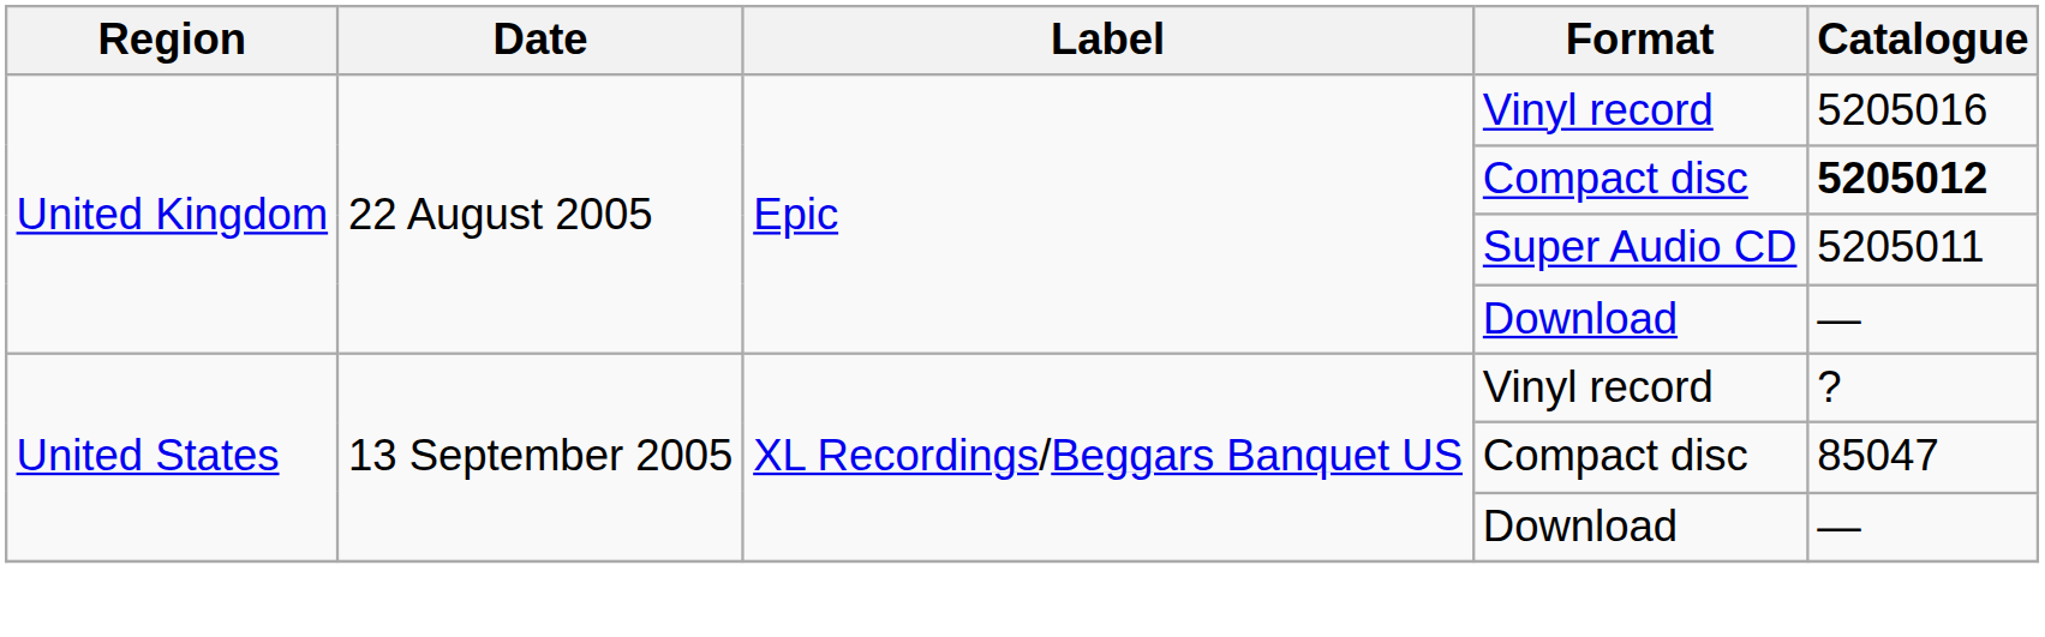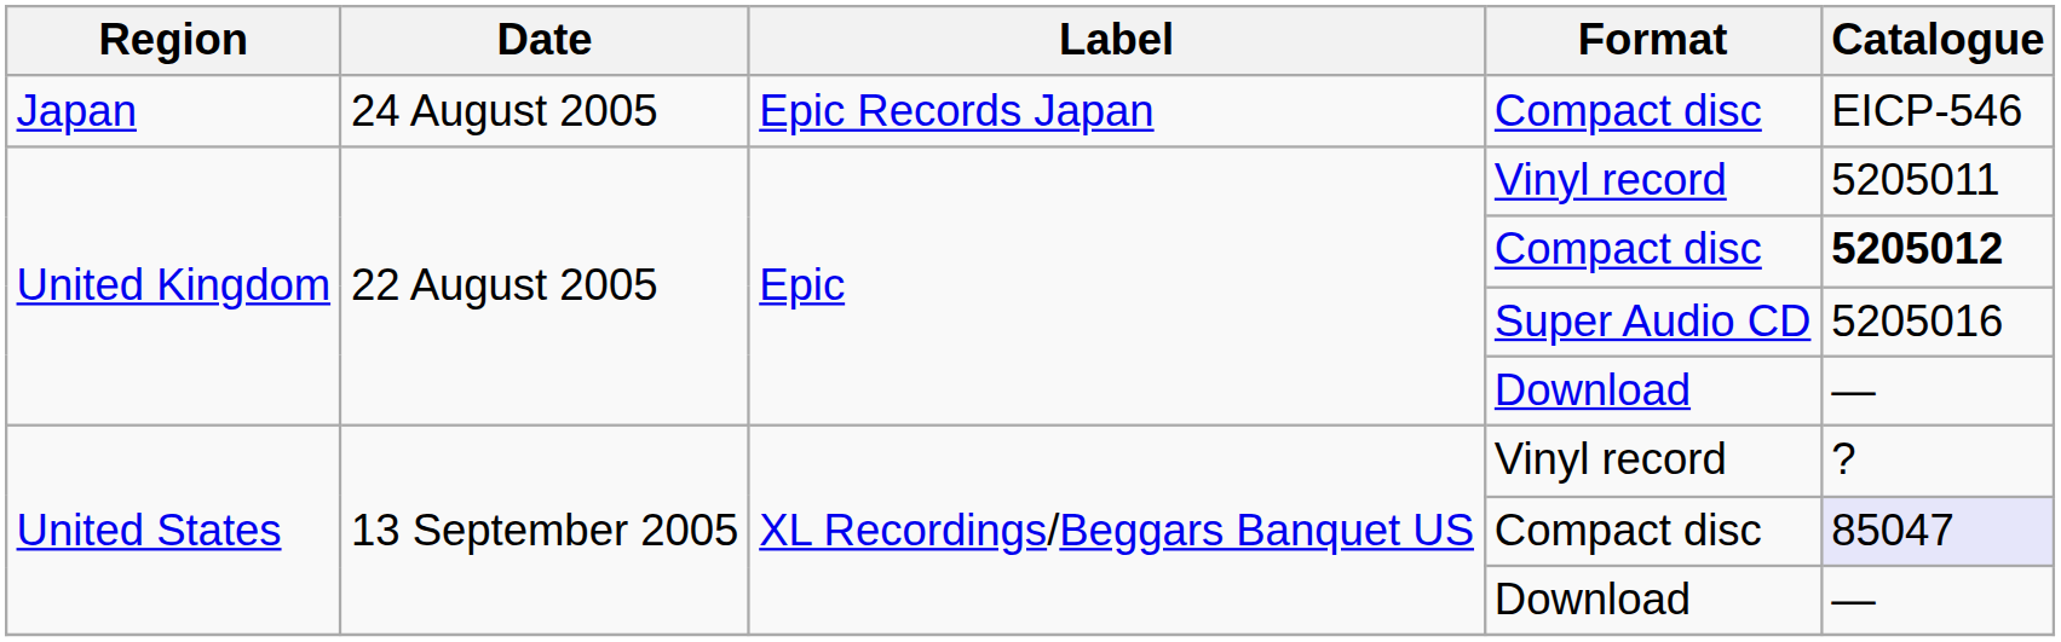+ row: Japan | 24 August 2005 | Epic Records Japan | Compact disc | EICP-546
United Kingdom / Vinyl record | Catalogue: 5205016 -> 5205011
Super Audio CD | Catalogue: 5205011 -> 5205016
United States / Compact disc | Catalogue: no background -> lavender background
